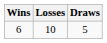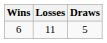6 | Losses: 10 -> 11
